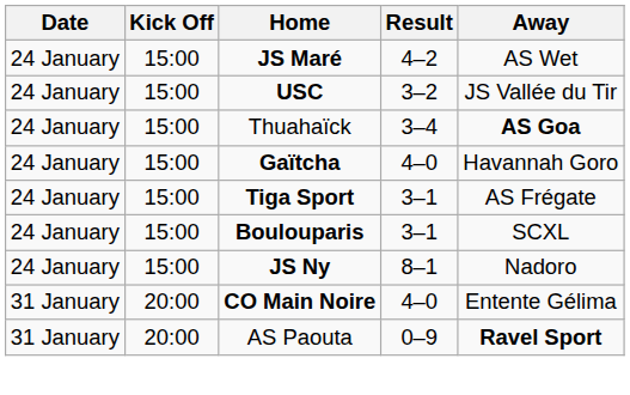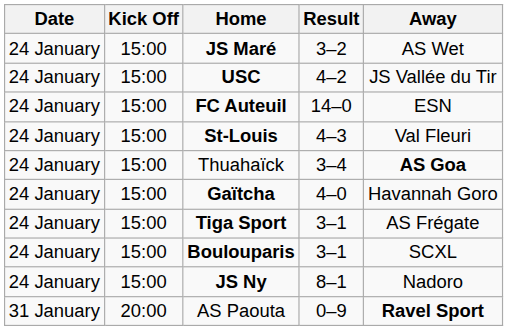JS Maré | Result: 4–2 -> 3–2
USC | Result: 3–2 -> 4–2
+ row: 24 January | 15:00 | FC Auteuil | 14–0 | ESN
+ row: 24 January | 15:00 | St-Louis | 4–3 | Val Fleuri
- row: 31 January | 20:00 | CO Main Noire | 4–0 | Entente Gélima
